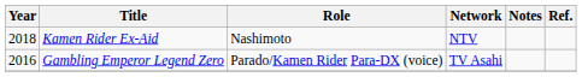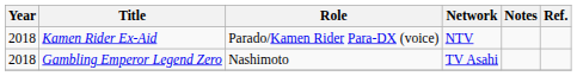Kamen Rider Ex-Aid | Role: Nashimoto -> Parado/Kamen Rider Para-DX (voice)
Gambling Emperor Legend Zero | Year: 2016 -> 2018
Gambling Emperor Legend Zero | Role: Parado/Kamen Rider Para-DX (voice) -> Nashimoto
